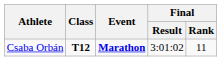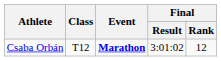Csaba Orbán | Class: bold -> normal
Csaba Orbán | Final / Rank: 11 -> 12
